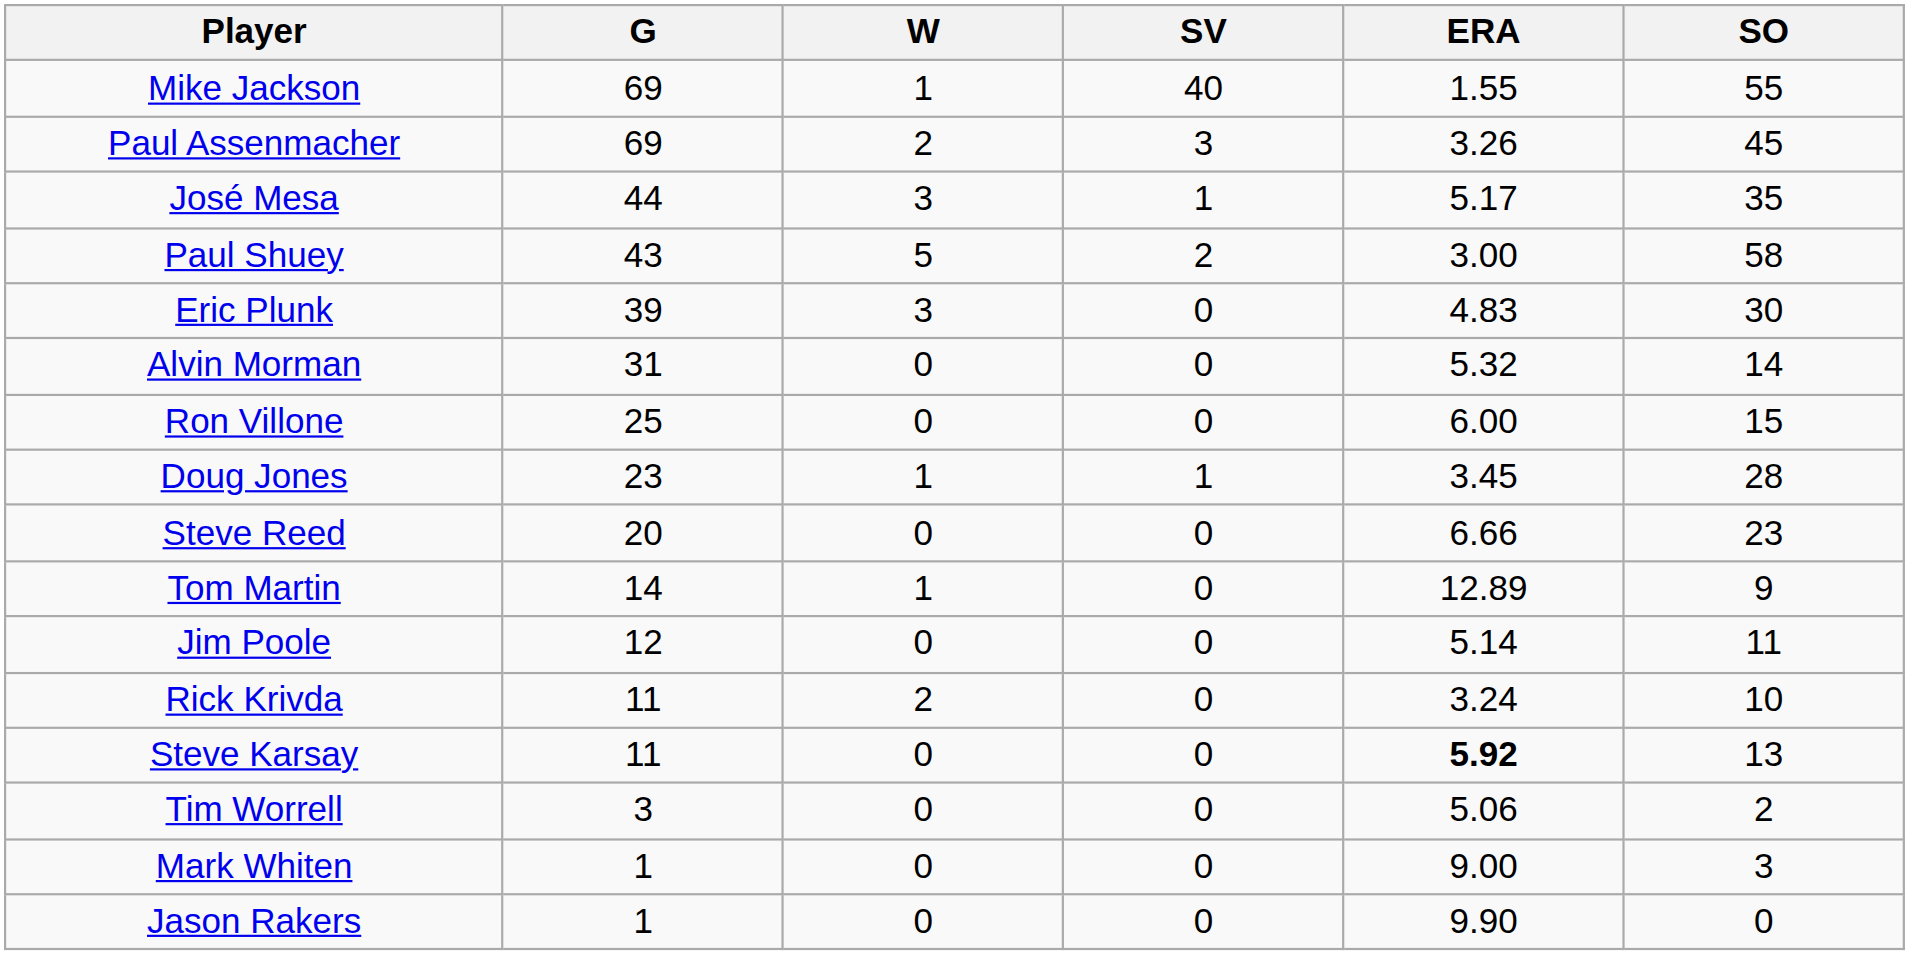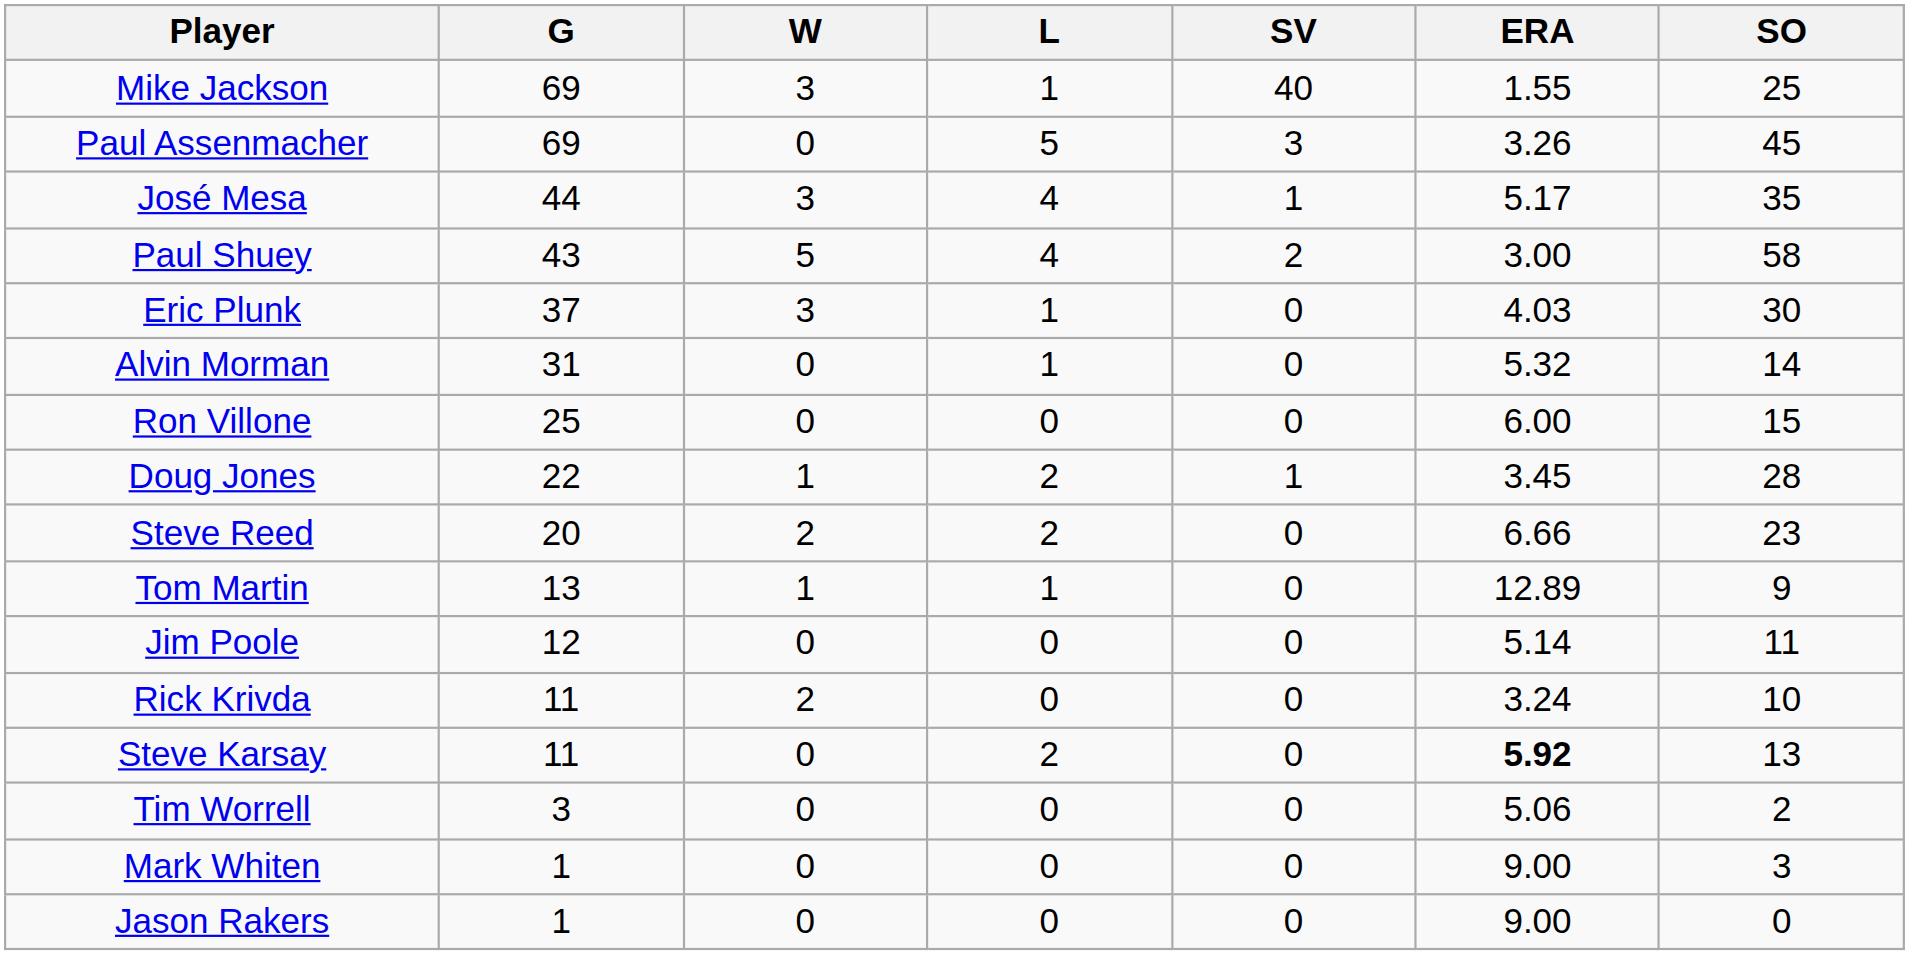+ column: L | 1 | 5 | 4 | 4 | 1 | 1 | 0 | 2 | 2 | 1 | 0 | 0 | 2 | 0 | 0 | 0
Mike Jackson | W: 1 -> 3
Mike Jackson | SO: 55 -> 25
Paul Assenmacher | W: 2 -> 0
Eric Plunk | G: 39 -> 37
Eric Plunk | ERA: 4.83 -> 4.03
Doug Jones | G: 23 -> 22
Steve Reed | W: 0 -> 2
Tom Martin | G: 14 -> 13
Jason Rakers | ERA: 9.90 -> 9.00
